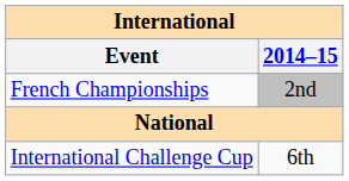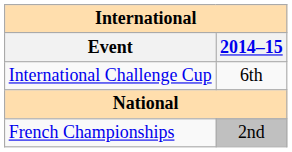rows swapped: International Challenge Cup <-> French Championships
